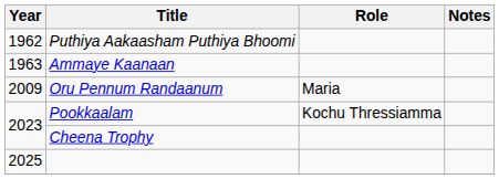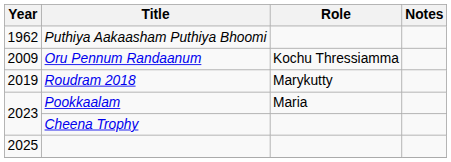- row: 1963 | Ammaye Kaanaan
Oru Pennum Randaanum | Role: Maria -> Kochu Thressiamma
+ row: 2019 | Roudram 2018 | Marykutty
Pookkaalam | Role: Kochu Thressiamma -> Maria
